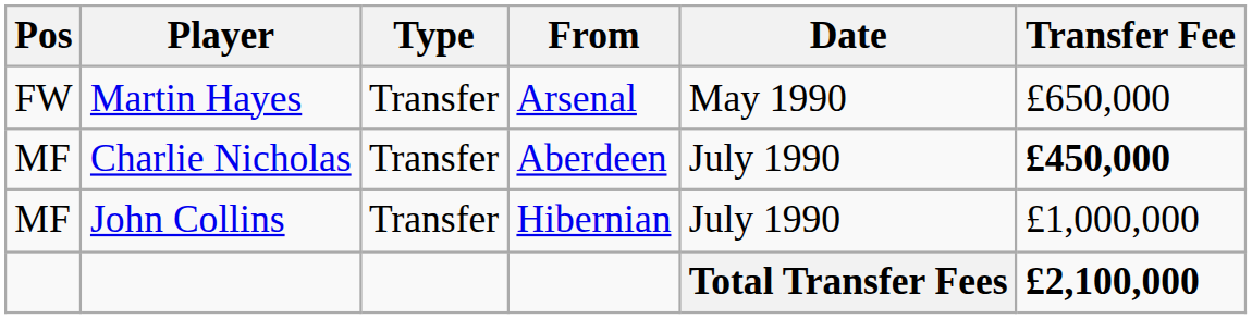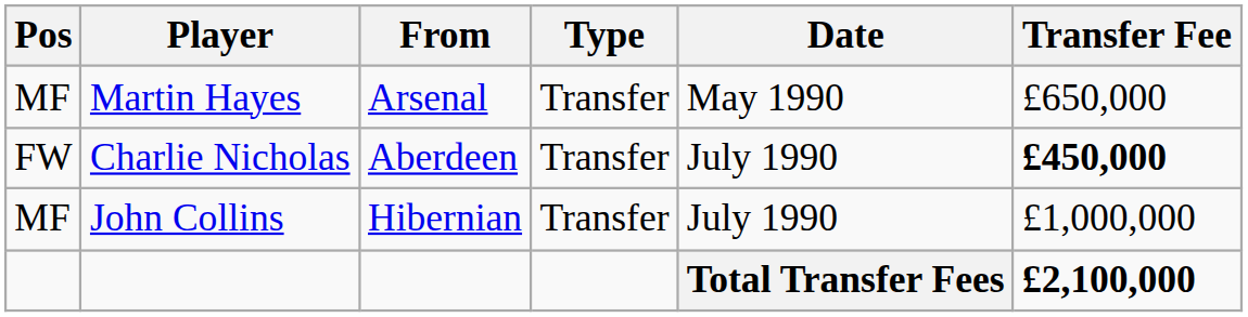columns swapped: From <-> Type
Martin Hayes | Pos: FW -> MF
Charlie Nicholas | Pos: MF -> FW
